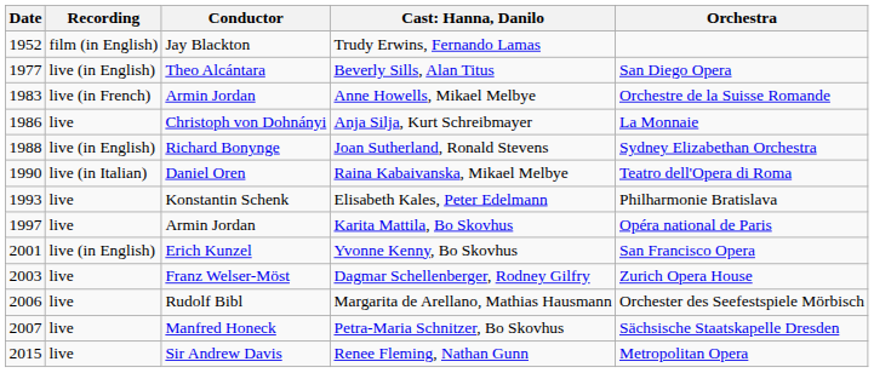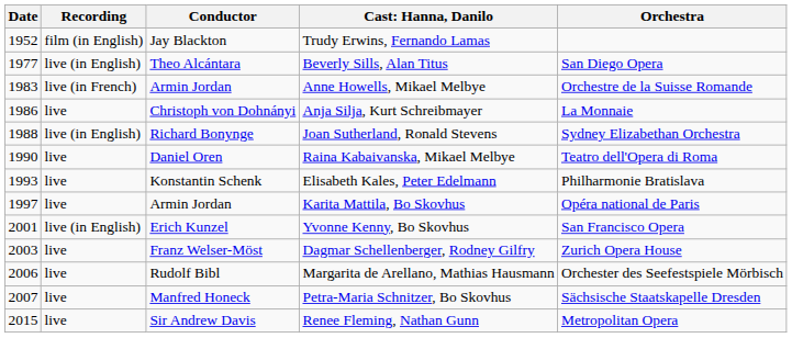Raina Kabaivanska, Mikael Melbye | Recording: live (in Italian) -> live
